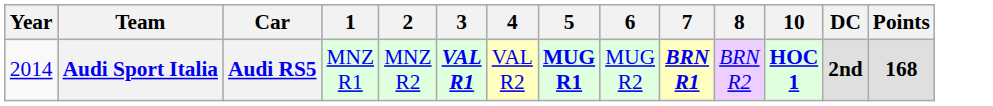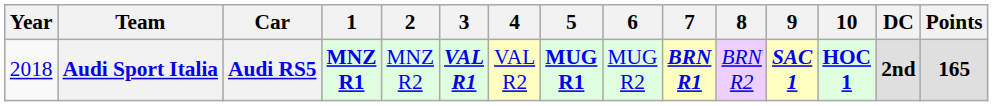+ column: 9 | SAC 1
Audi Sport Italia | Year: 2014 -> 2018
Audi Sport Italia | 1: normal -> bold
Audi Sport Italia | Points: 168 -> 165
